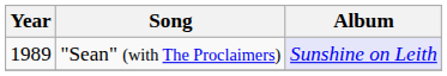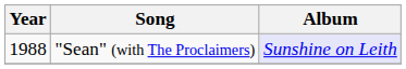"Sean" (with The Proclaimers) | Year: 1989 -> 1988
